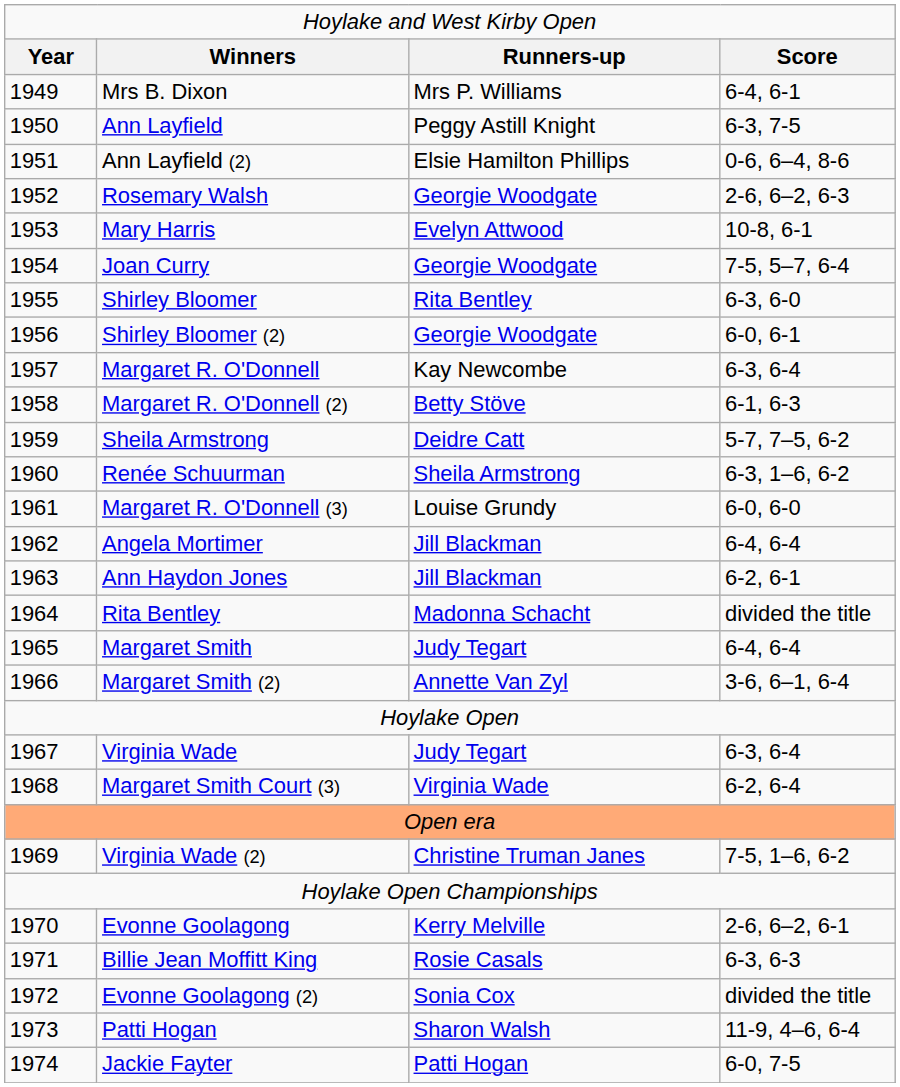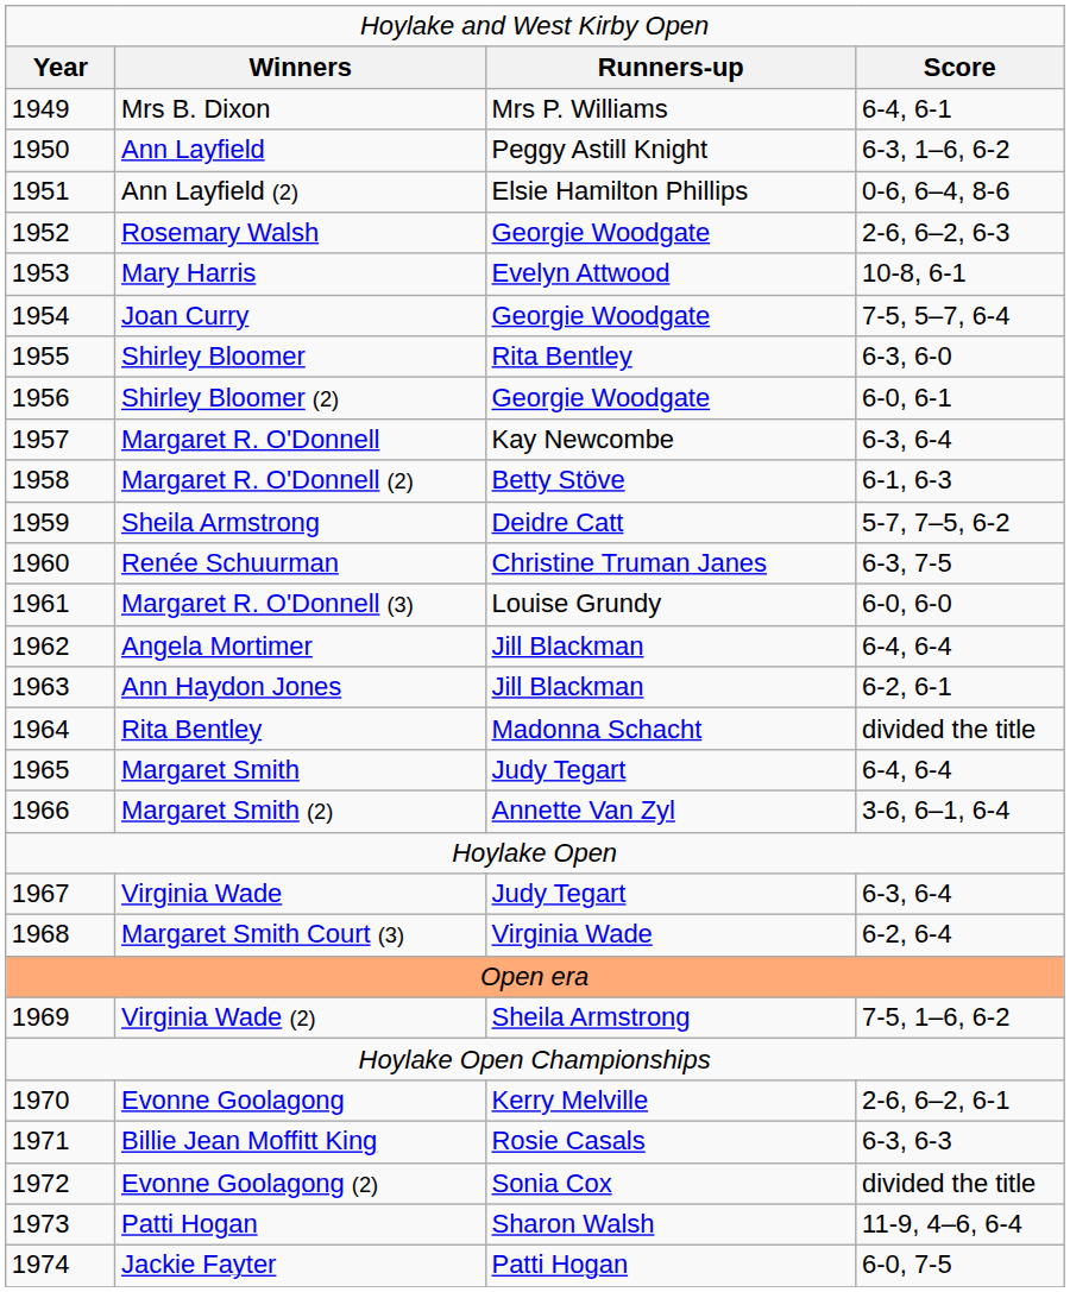Ann Layfield | column 4: 6-3, 7-5 -> 6-3, 1–6, 6-2
Renée Schuurman | column 3: Sheila Armstrong -> Christine Truman Janes
Renée Schuurman | column 4: 6-3, 1–6, 6-2 -> 6-3, 7-5
Virginia Wade (2) | column 3: Christine Truman Janes -> Sheila Armstrong
